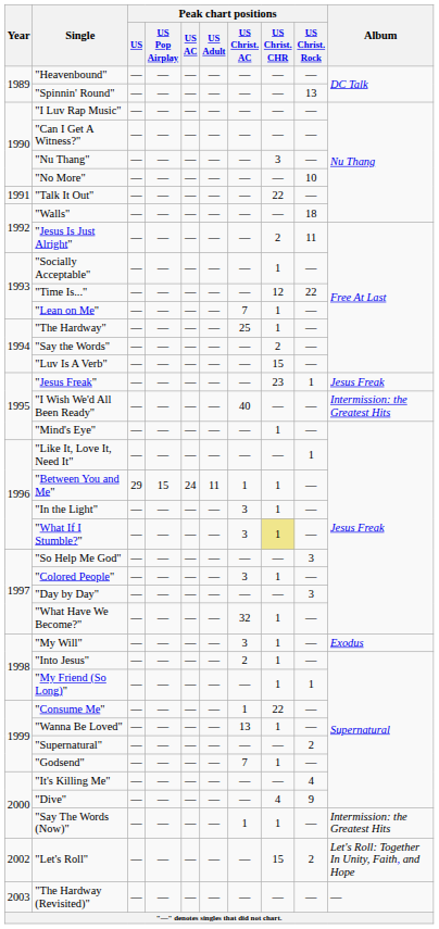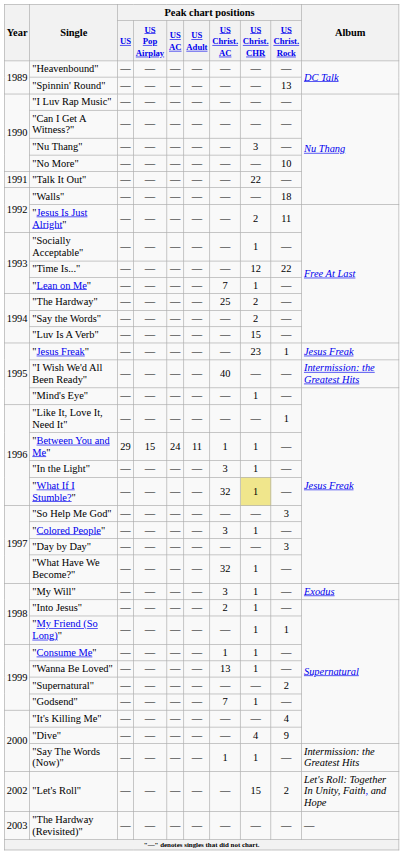"The Hardway" | Peak chart positions / US Christ. CHR: 1 -> 2
"What If I Stumble?" | Peak chart positions / US Christ. AC: 3 -> 32
"Consume Me" | Peak chart positions / US Christ. CHR: 22 -> 1
